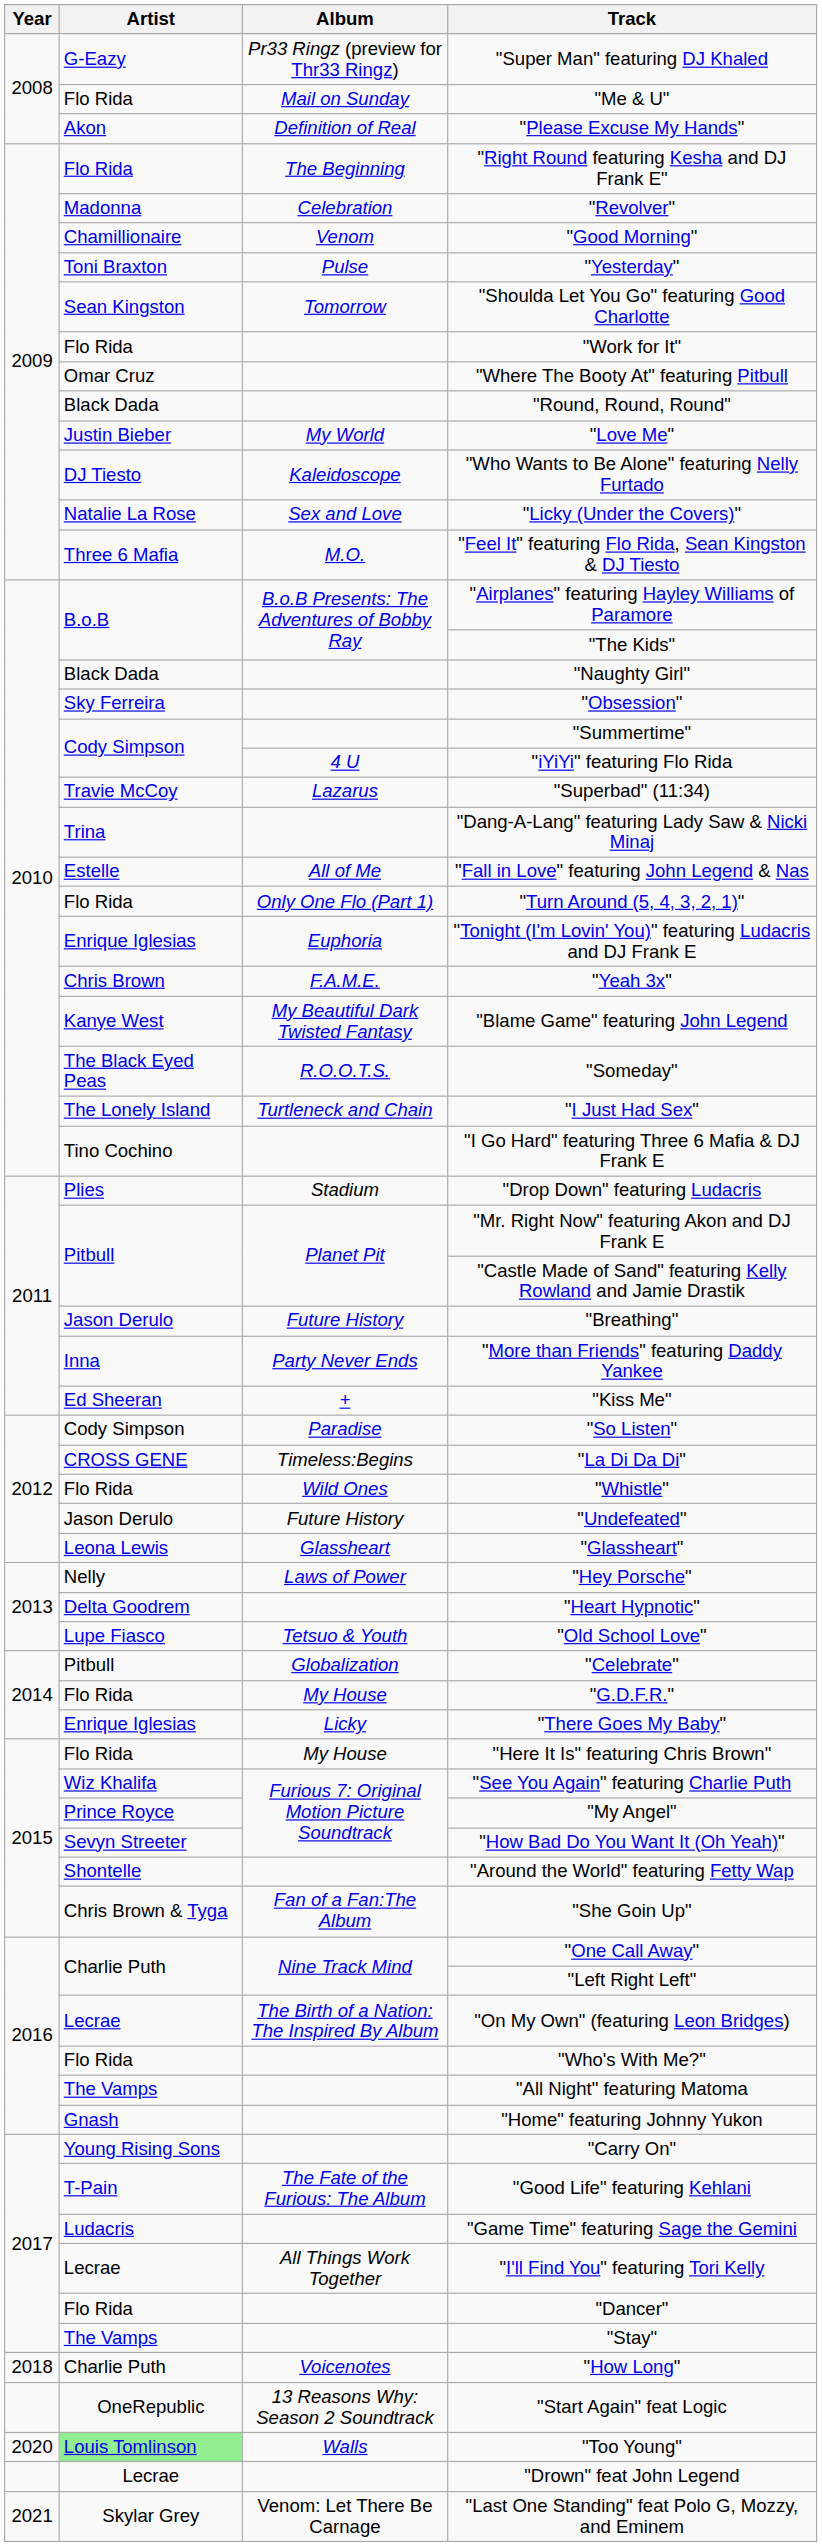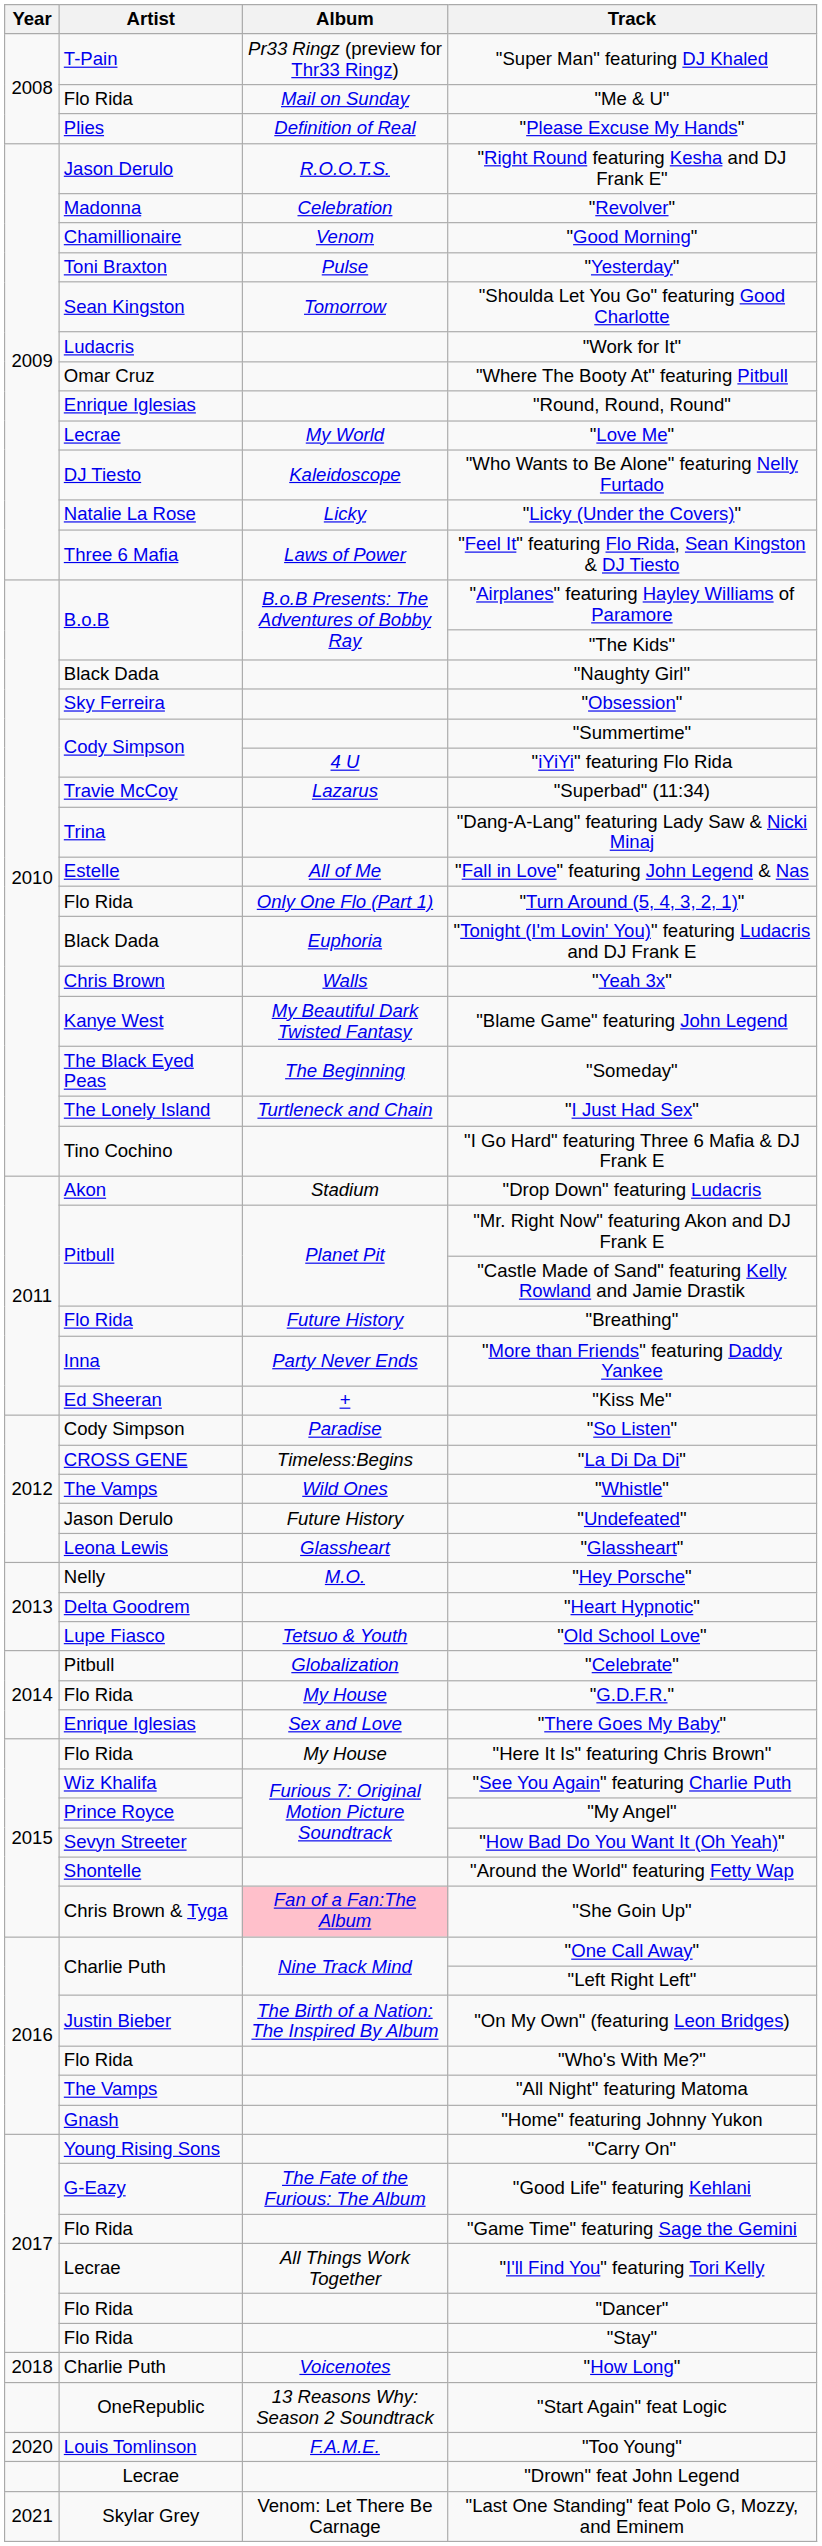"Super Man" featuring DJ Khaled | Artist: G-Eazy -> T-Pain
"Please Excuse My Hands" | Artist: Akon -> Plies
"Right Round featuring Kesha and DJ Frank E" | Artist: Flo Rida -> Jason Derulo
"Right Round featuring Kesha and DJ Frank E" | Album: The Beginning -> R.O.O.T.S.
"Work for It" | Artist: Flo Rida -> Ludacris
"Round, Round, Round" | Artist: Black Dada -> Enrique Iglesias
"Love Me" | Artist: Justin Bieber -> Lecrae
"Licky (Under the Covers)" | Album: Sex and Love -> Licky
"Feel It" featuring Flo Rida, Sean Kingston & DJ Tiesto | Album: M.O. -> Laws of Power
"Tonight (I'm Lovin' You)" featuring Ludacris and DJ Frank E | Artist: Enrique Iglesias -> Black Dada
"Yeah 3x" | Album: F.A.M.E. -> Walls
"Someday" | Album: R.O.O.T.S. -> The Beginning
"Drop Down" featuring Ludacris | Artist: Plies -> Akon
"Breathing" | Artist: Jason Derulo -> Flo Rida
"Whistle" | Artist: Flo Rida -> The Vamps
"Hey Porsche" | Album: Laws of Power -> M.O.
"There Goes My Baby" | Album: Licky -> Sex and Love
"She Goin Up" | Album: no background -> pink background
"On My Own" (featuring Leon Bridges) | Artist: Lecrae -> Justin Bieber
"Good Life" featuring Kehlani | Artist: T-Pain -> G-Eazy
"Game Time" featuring Sage the Gemini | Artist: Ludacris -> Flo Rida
"Stay" | Artist: The Vamps -> Flo Rida
"Too Young" | Artist: lightgreen background -> no background
"Too Young" | Album: Walls -> F.A.M.E.
